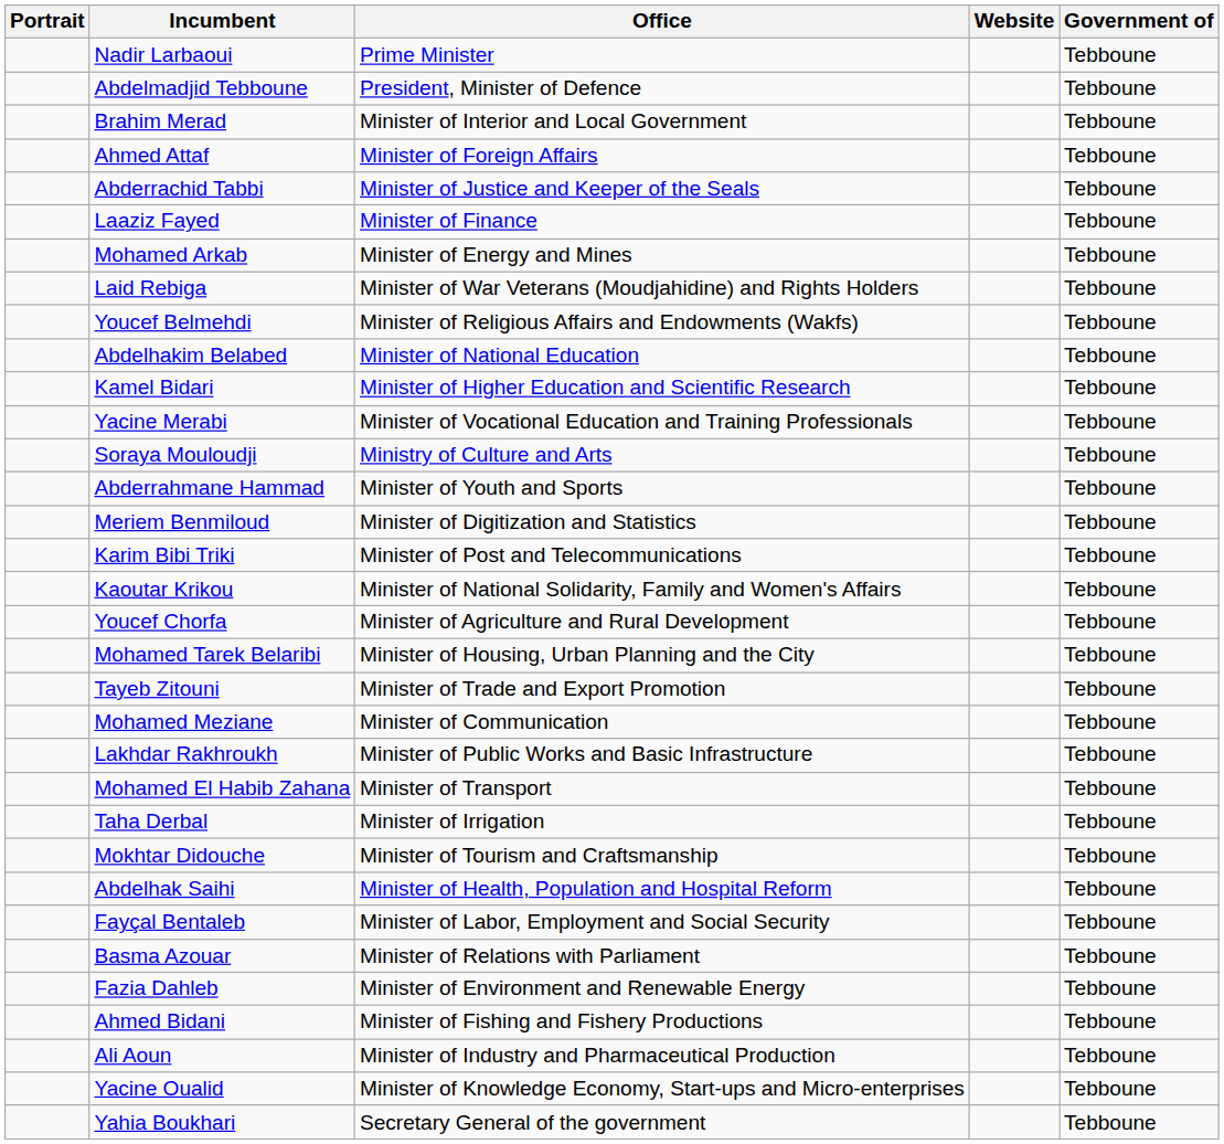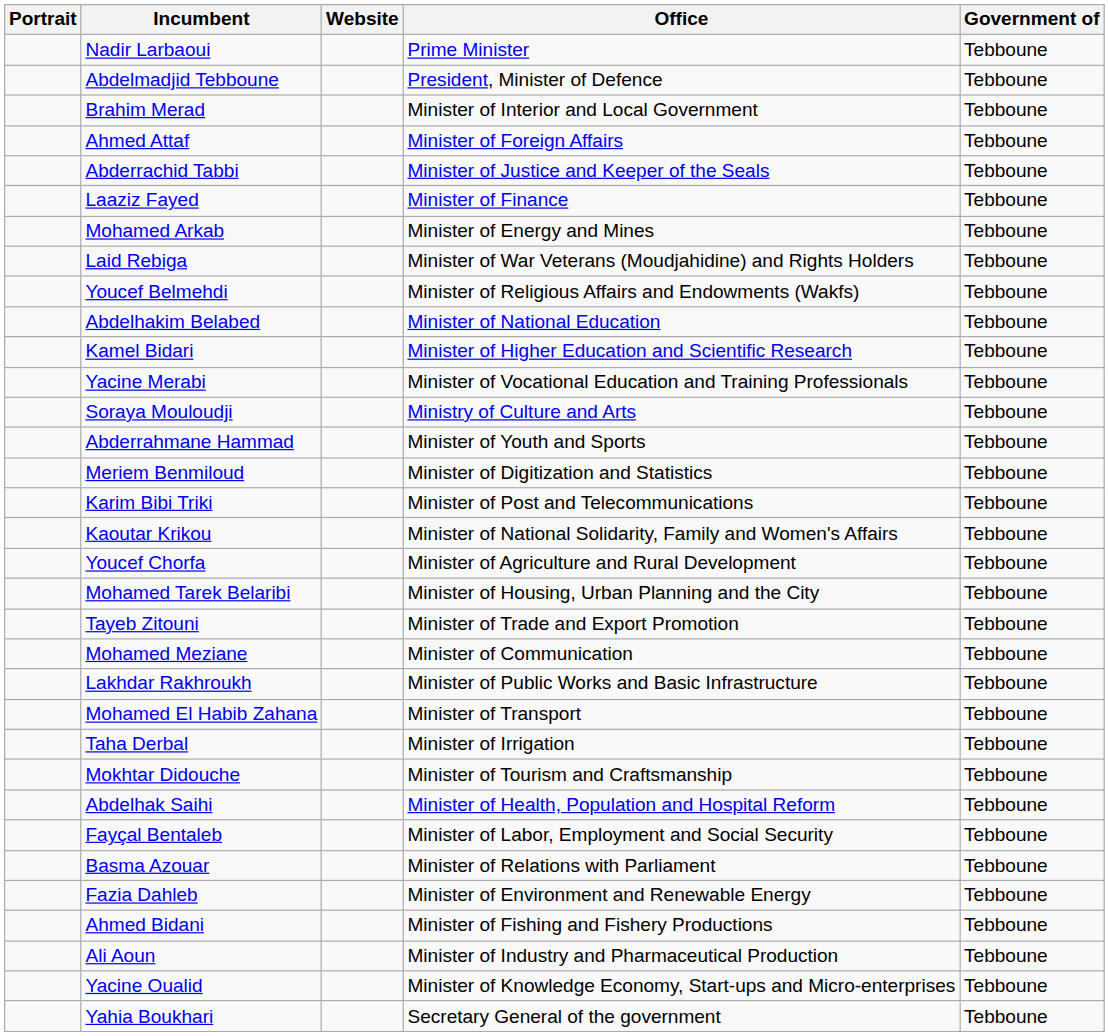columns swapped: Office <-> Website
